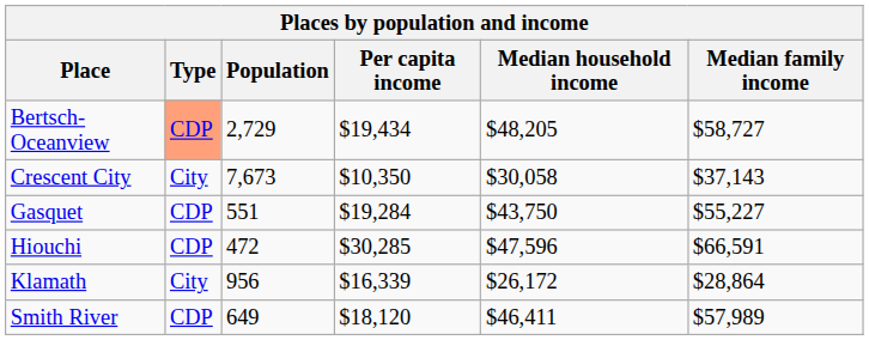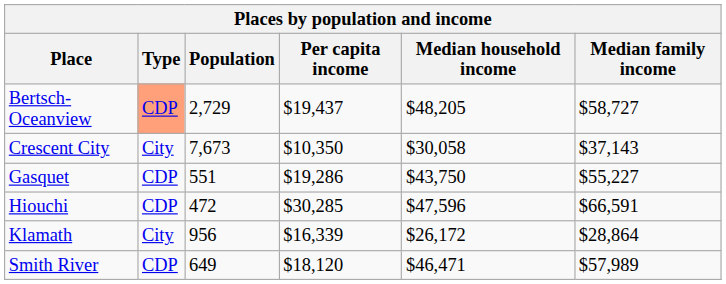Bertsch-Oceanview | Per capita income: $19,434 -> $19,437
Gasquet | Per capita income: $19,284 -> $19,286
Smith River | Median household income: $46,411 -> $46,471
